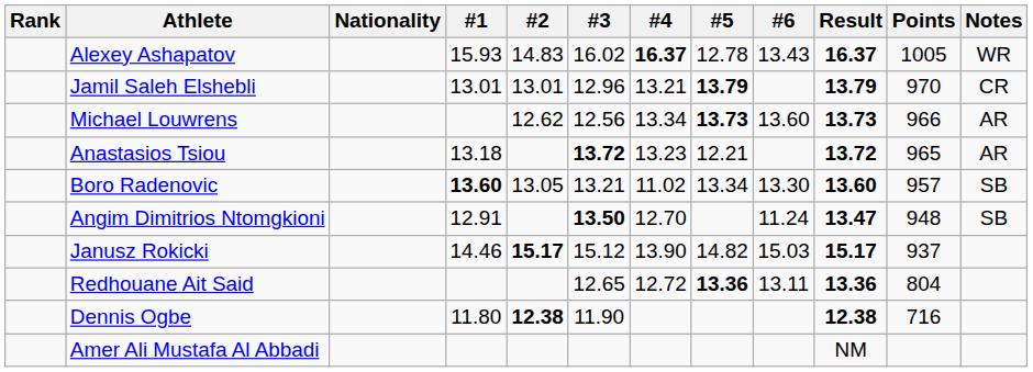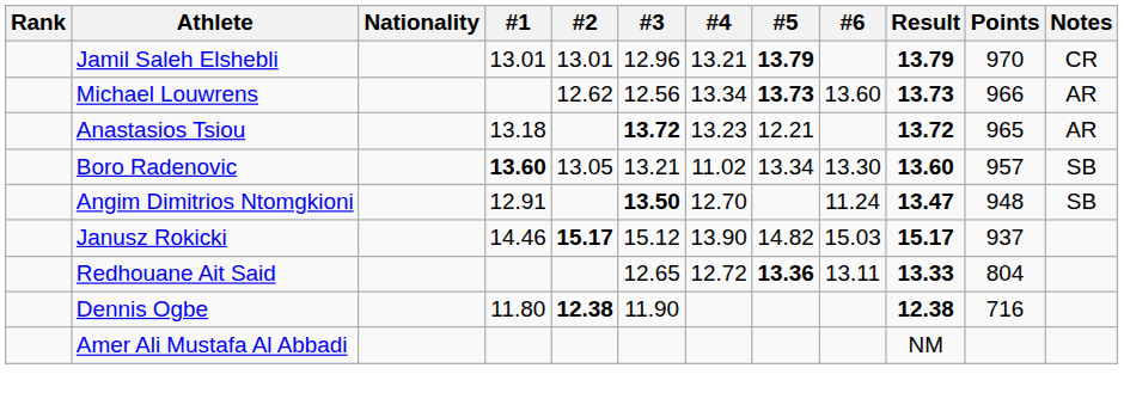- row: Alexey Ashapatov | 15.93 | 14.83 | 16.02 | 16.37 | 12.78 | 13.43 | 16.37 | 1005 | WR
Redhouane Ait Said | Result: 13.36 -> 13.33
